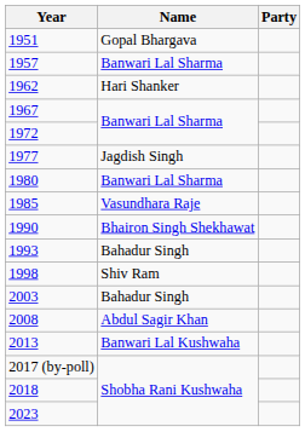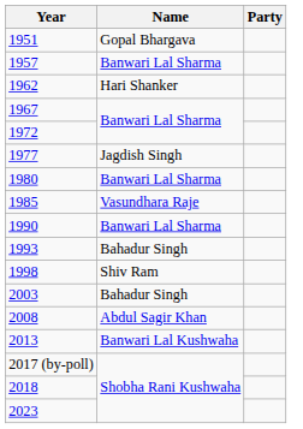1990 | Name: Bhairon Singh Shekhawat -> Banwari Lal Sharma
